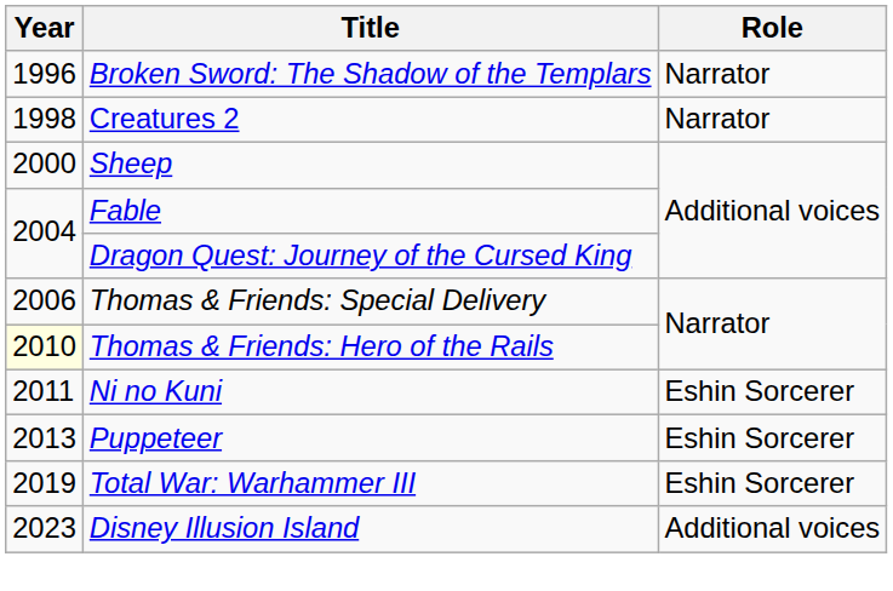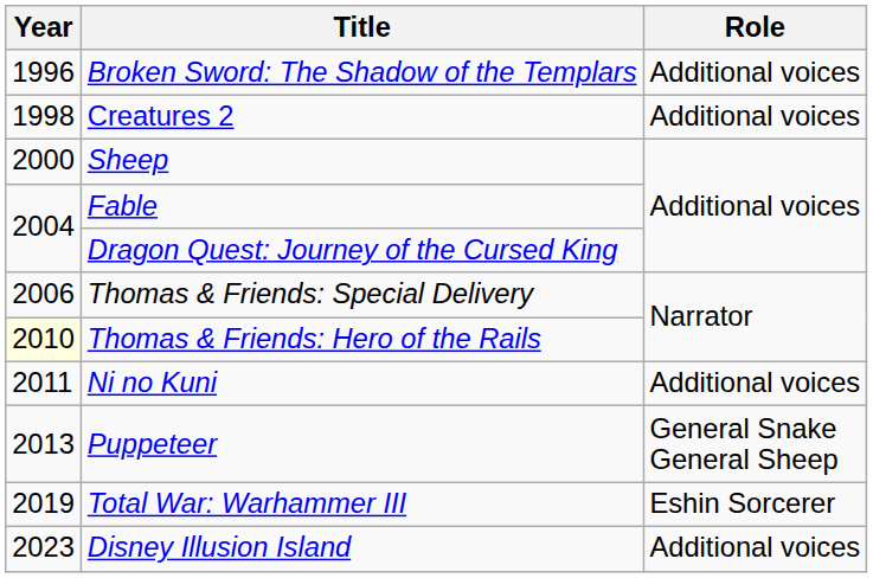Broken Sword: The Shadow of the Templars | Role: Narrator -> Additional voices
Creatures 2 | Role: Narrator -> Additional voices
Ni no Kuni | Role: Eshin Sorcerer -> Additional voices
Puppeteer | Role: Eshin Sorcerer -> General Snake General Sheep
